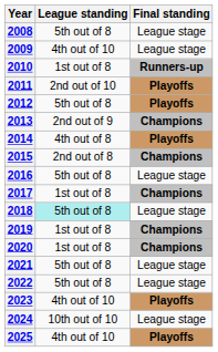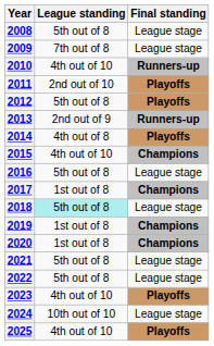2009 | League standing: 4th out of 10 -> 7th out of 8
2010 | League standing: 1st out of 8 -> 4th out of 10
2013 | Final standing: Champions -> Runners-up
2015 | League standing: 2nd out of 8 -> 4th out of 10
